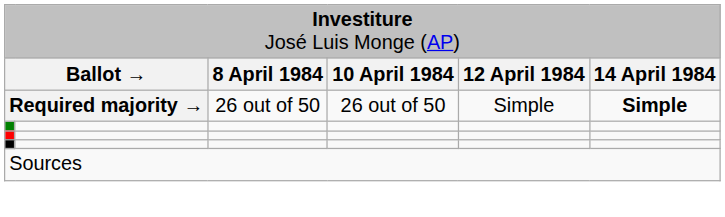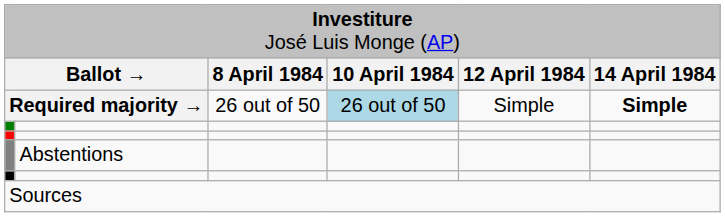Required majority → | column 4: no background -> lightblue background
+ row: Abstentions
